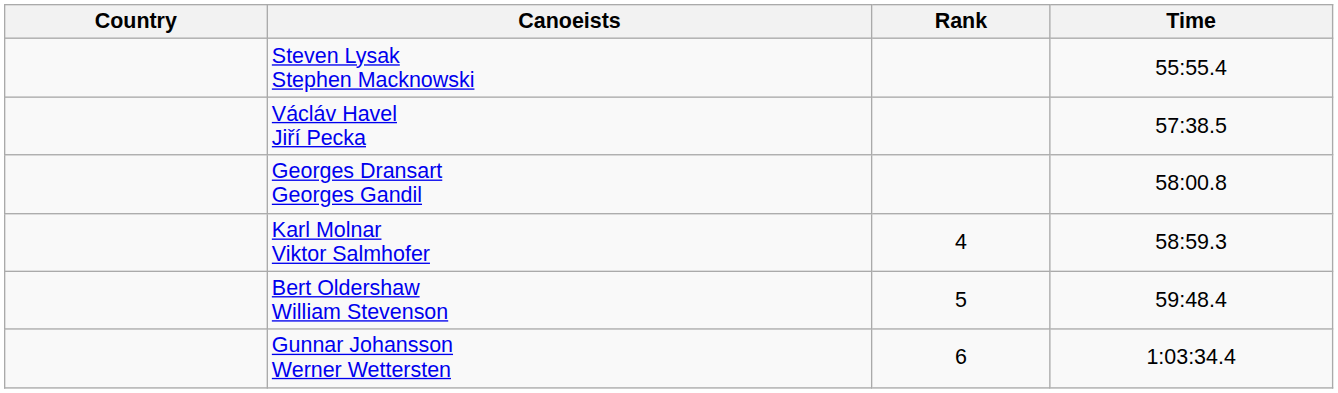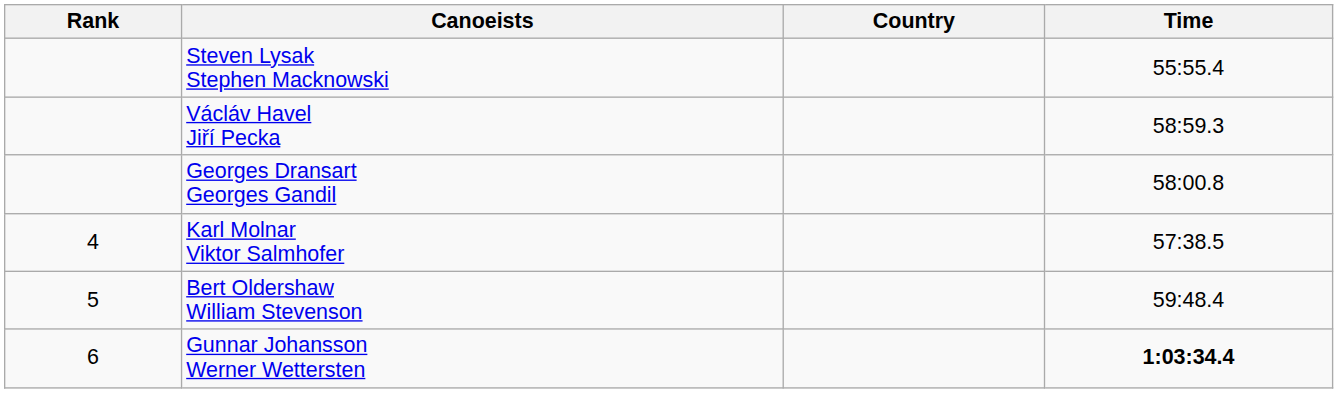columns swapped: Rank <-> Country
Václáv Havel Jiří Pecka | Time: 57:38.5 -> 58:59.3
Karl Molnar Viktor Salmhofer | Time: 58:59.3 -> 57:38.5
Gunnar Johansson Werner Wettersten | Time: normal -> bold
